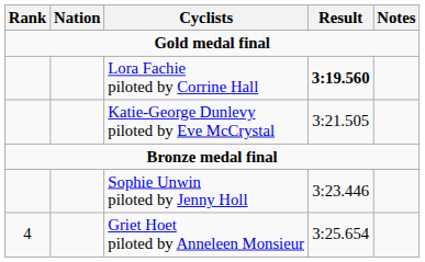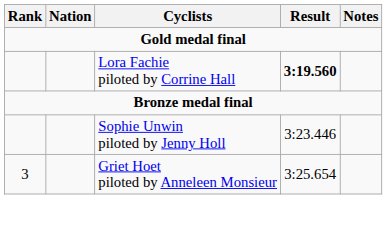- row: Katie-George Dunlevy piloted by Eve McCrystal | 3:21.505
Griet Hoet piloted by Anneleen Monsieur | Rank: 4 -> 3
